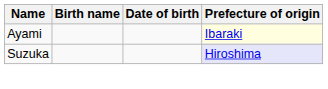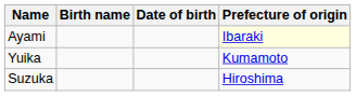+ row: Yuika | Kumamoto
Suzuka | Prefecture of origin: lavender background -> no background
